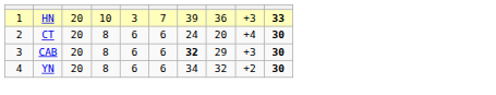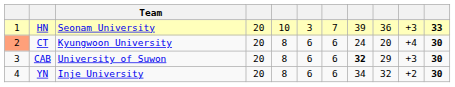+ column: Team | Seonam University | Kyungwoon University | University of Suwon | Inje University
CT | column 1: no background -> lightsalmon background
